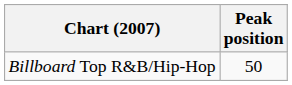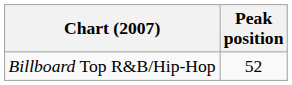Billboard Top R&B/Hip-Hop | Peak position: 50 -> 52
